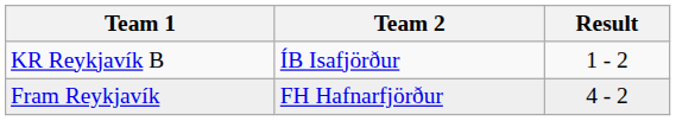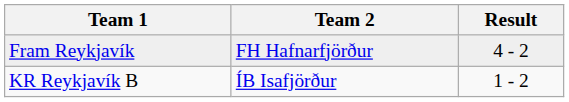rows swapped: KR Reykjavík B <-> Fram Reykjavík
